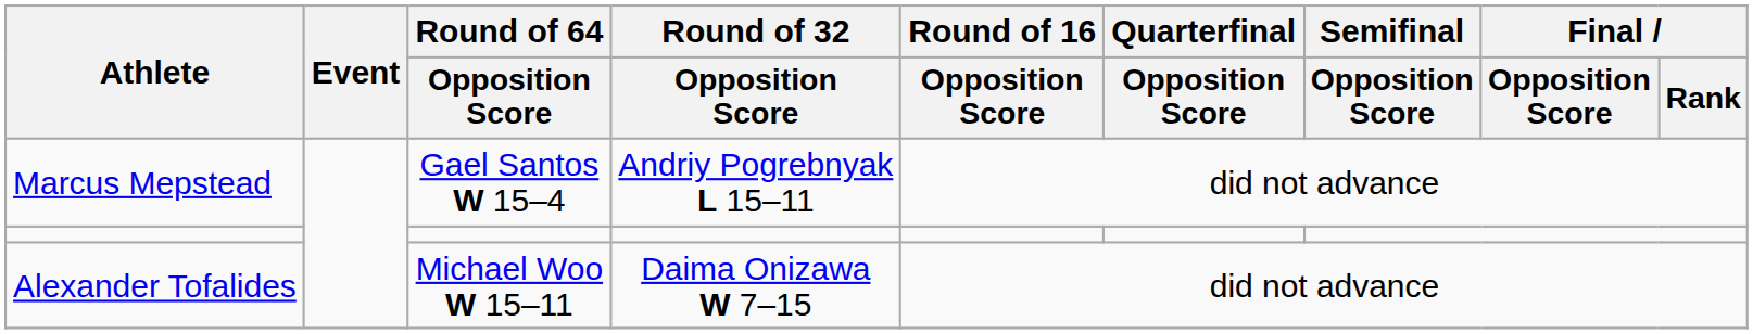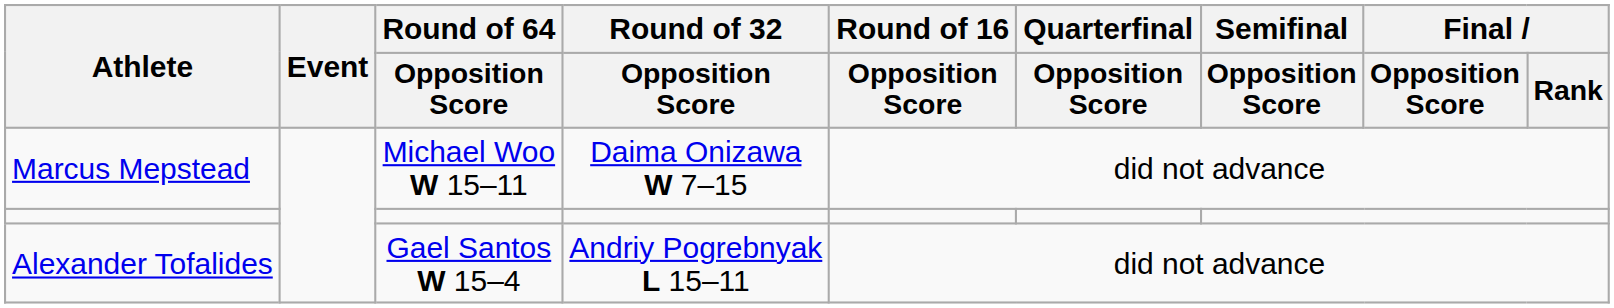Marcus Mepstead | Round of 64 / Opposition Score: Gael Santos W 15–4 -> Michael Woo W 15–11
Marcus Mepstead | Round of 32 / Opposition Score: Andriy Pogrebnyak L 15–11 -> Daima Onizawa W 7–15
Alexander Tofalides | Round of 64 / Opposition Score: Michael Woo W 15–11 -> Gael Santos W 15–4
Alexander Tofalides | Round of 32 / Opposition Score: Daima Onizawa W 7–15 -> Andriy Pogrebnyak L 15–11
